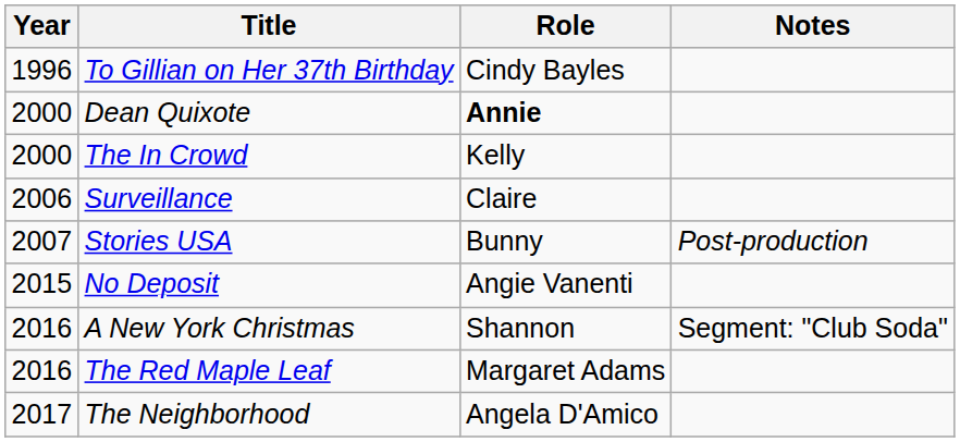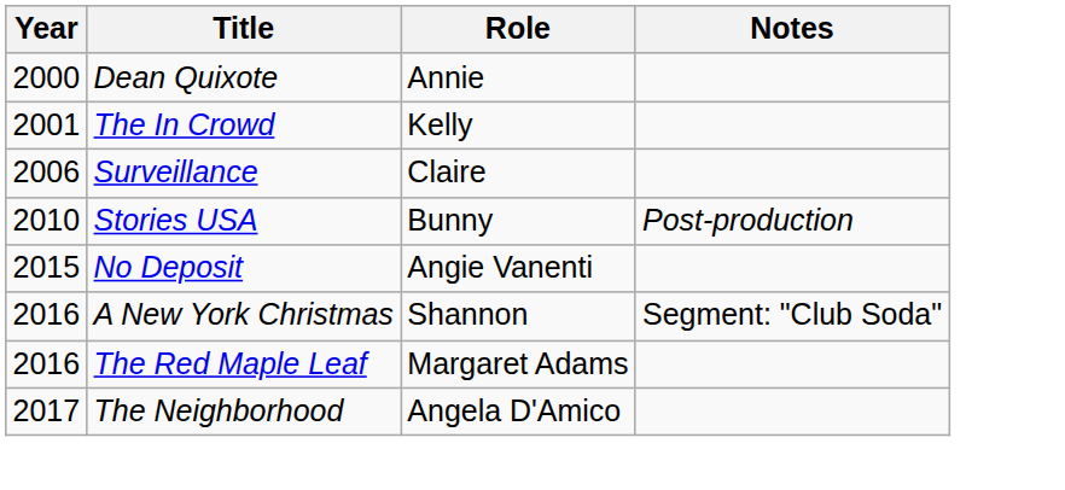- row: 1996 | To Gillian on Her 37th Birthday | Cindy Bayles
Dean Quixote | Role: bold -> normal
The In Crowd | Year: 2000 -> 2001
Stories USA | Year: 2007 -> 2010
